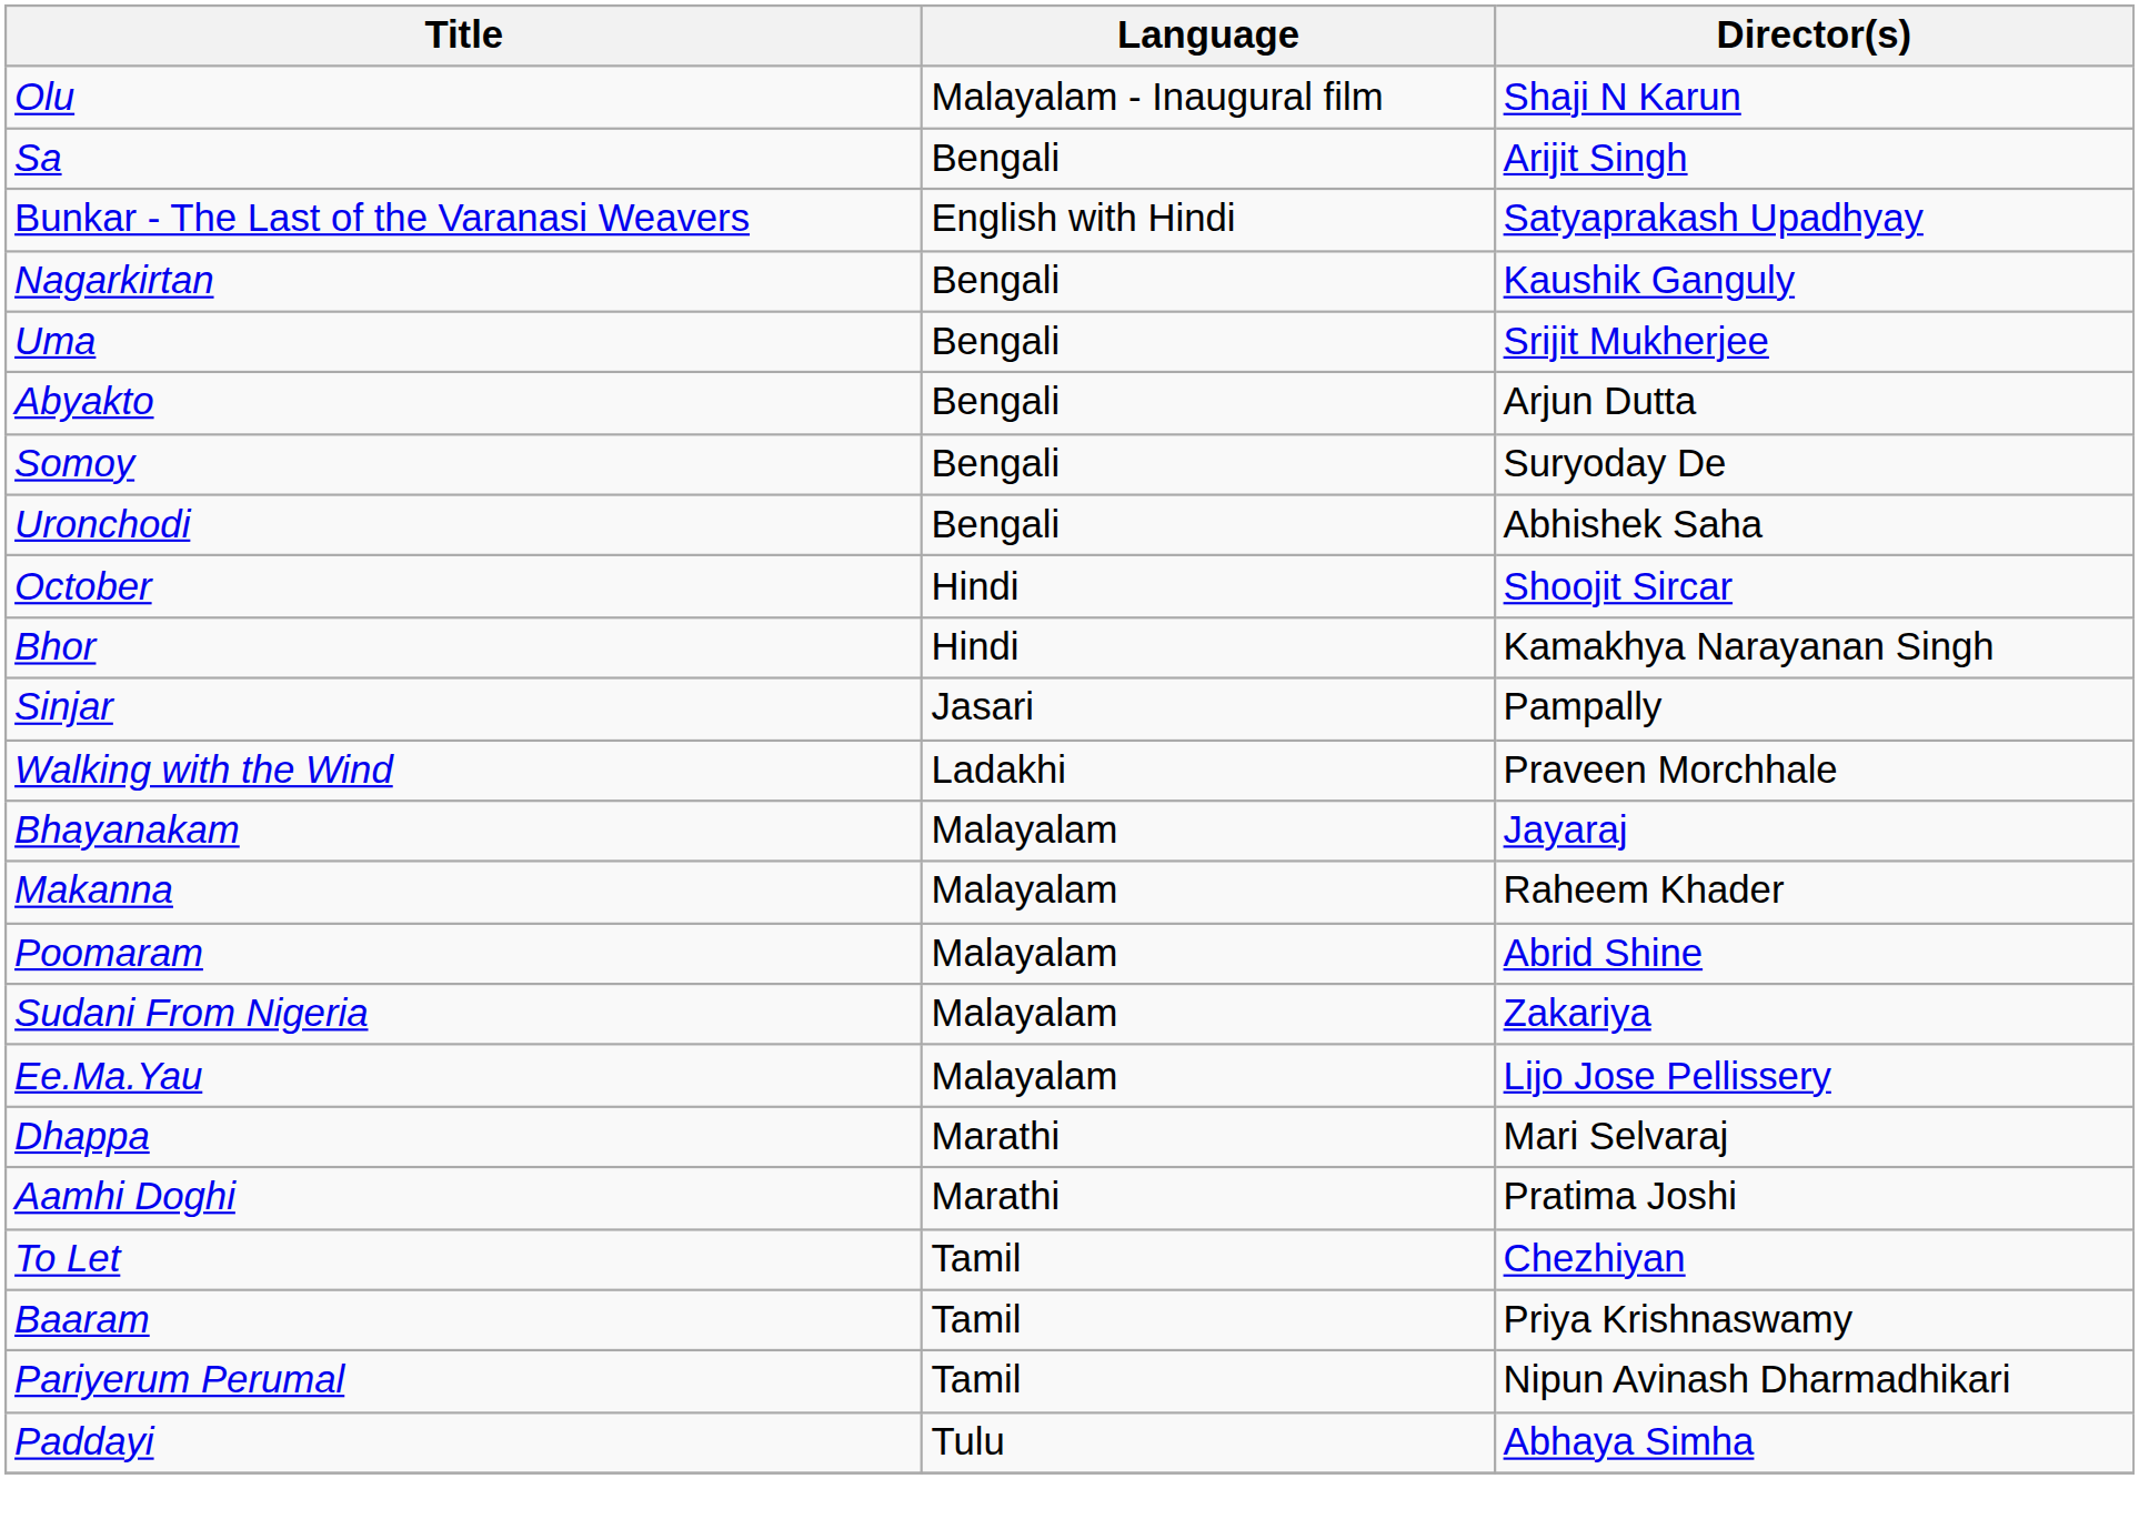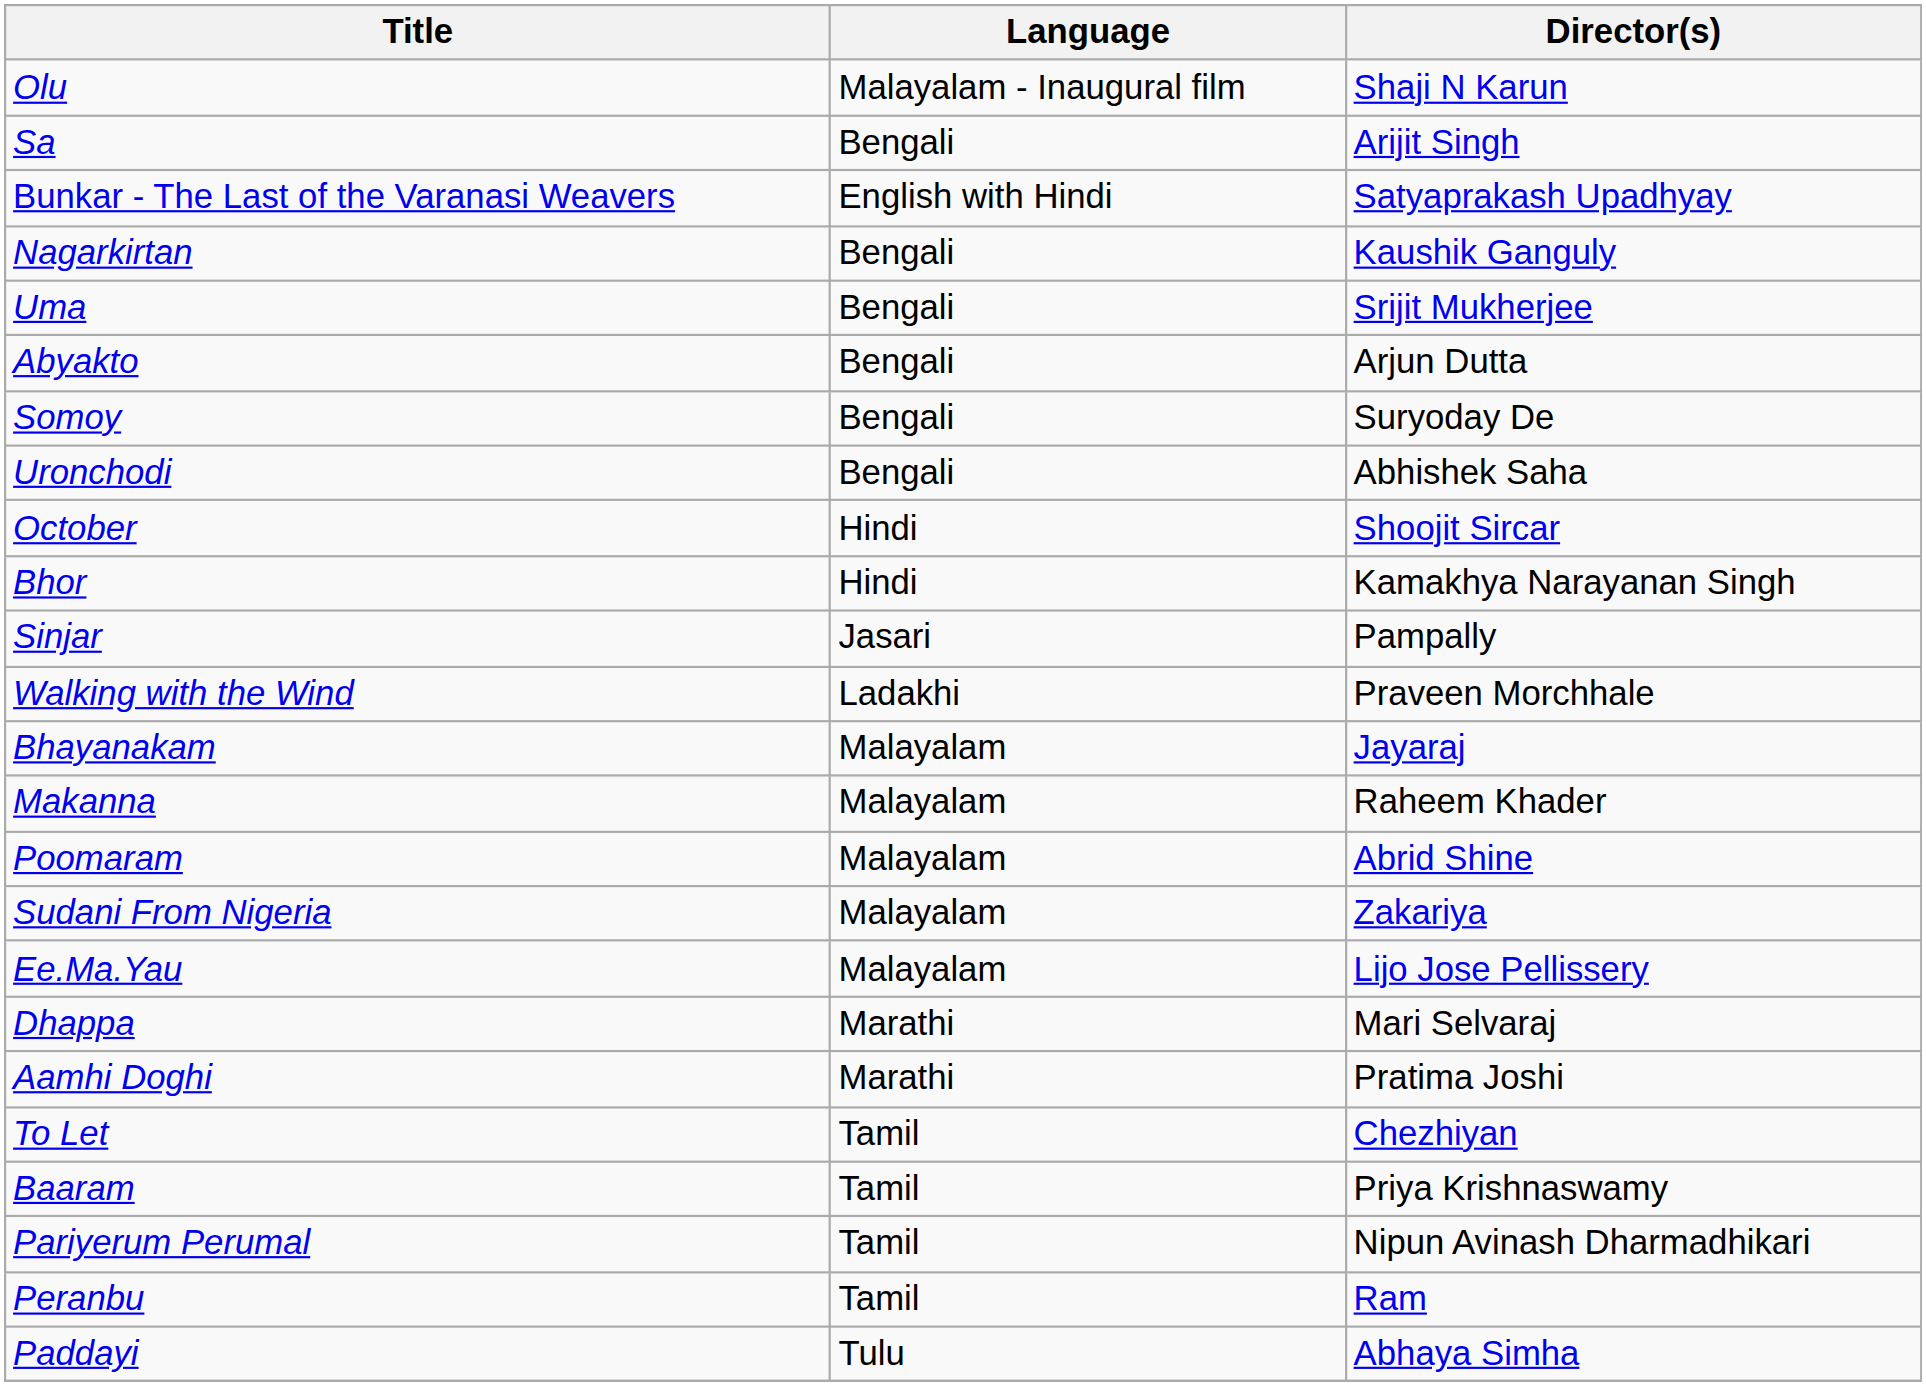+ row: Peranbu | Tamil | Ram
